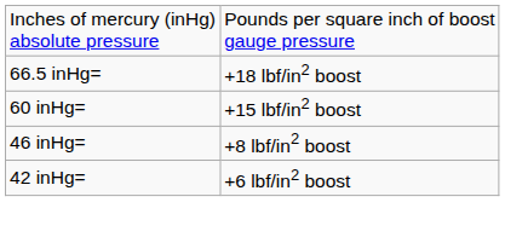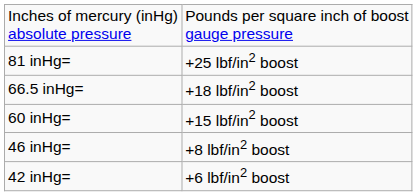+ row: 81 inHg= | +25 lbf/in2 boost
